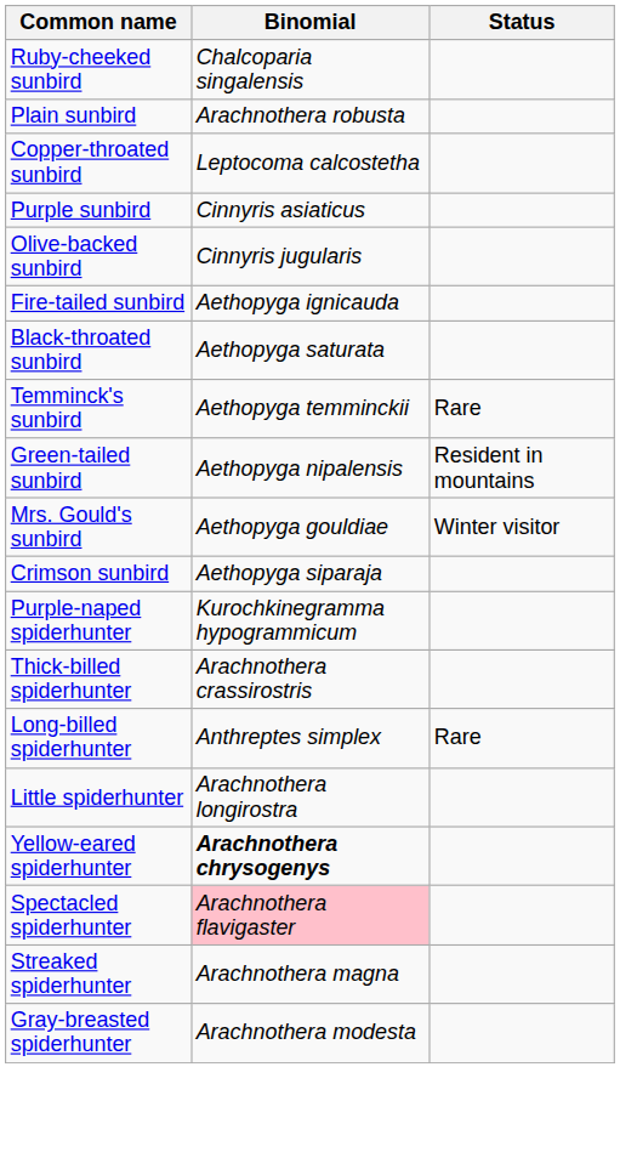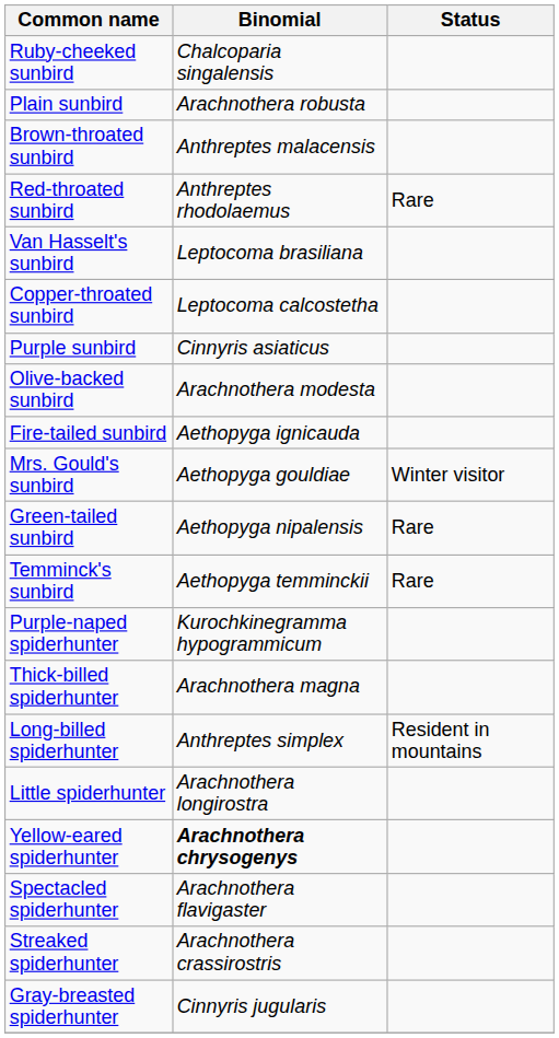+ row: Brown-throated sunbird | Anthreptes malacensis
+ row: Red-throated sunbird | Anthreptes rhodolaemus | Rare
+ row: Van Hasselt's sunbird | Leptocoma brasiliana
Olive-backed sunbird | Binomial: Cinnyris jugularis -> Arachnothera modesta
- row: Black-throated sunbird | Aethopyga saturata
rows swapped: Mrs. Gould's sunbird <-> Temminck's sunbird
Green-tailed sunbird | Status: Resident in mountains -> Rare
- row: Crimson sunbird | Aethopyga siparaja
Thick-billed spiderhunter | Binomial: Arachnothera crassirostris -> Arachnothera magna
Long-billed spiderhunter | Status: Rare -> Resident in mountains
Spectacled spiderhunter | Binomial: pink background -> no background
Streaked spiderhunter | Binomial: Arachnothera magna -> Arachnothera crassirostris
Gray-breasted spiderhunter | Binomial: Arachnothera modesta -> Cinnyris jugularis
